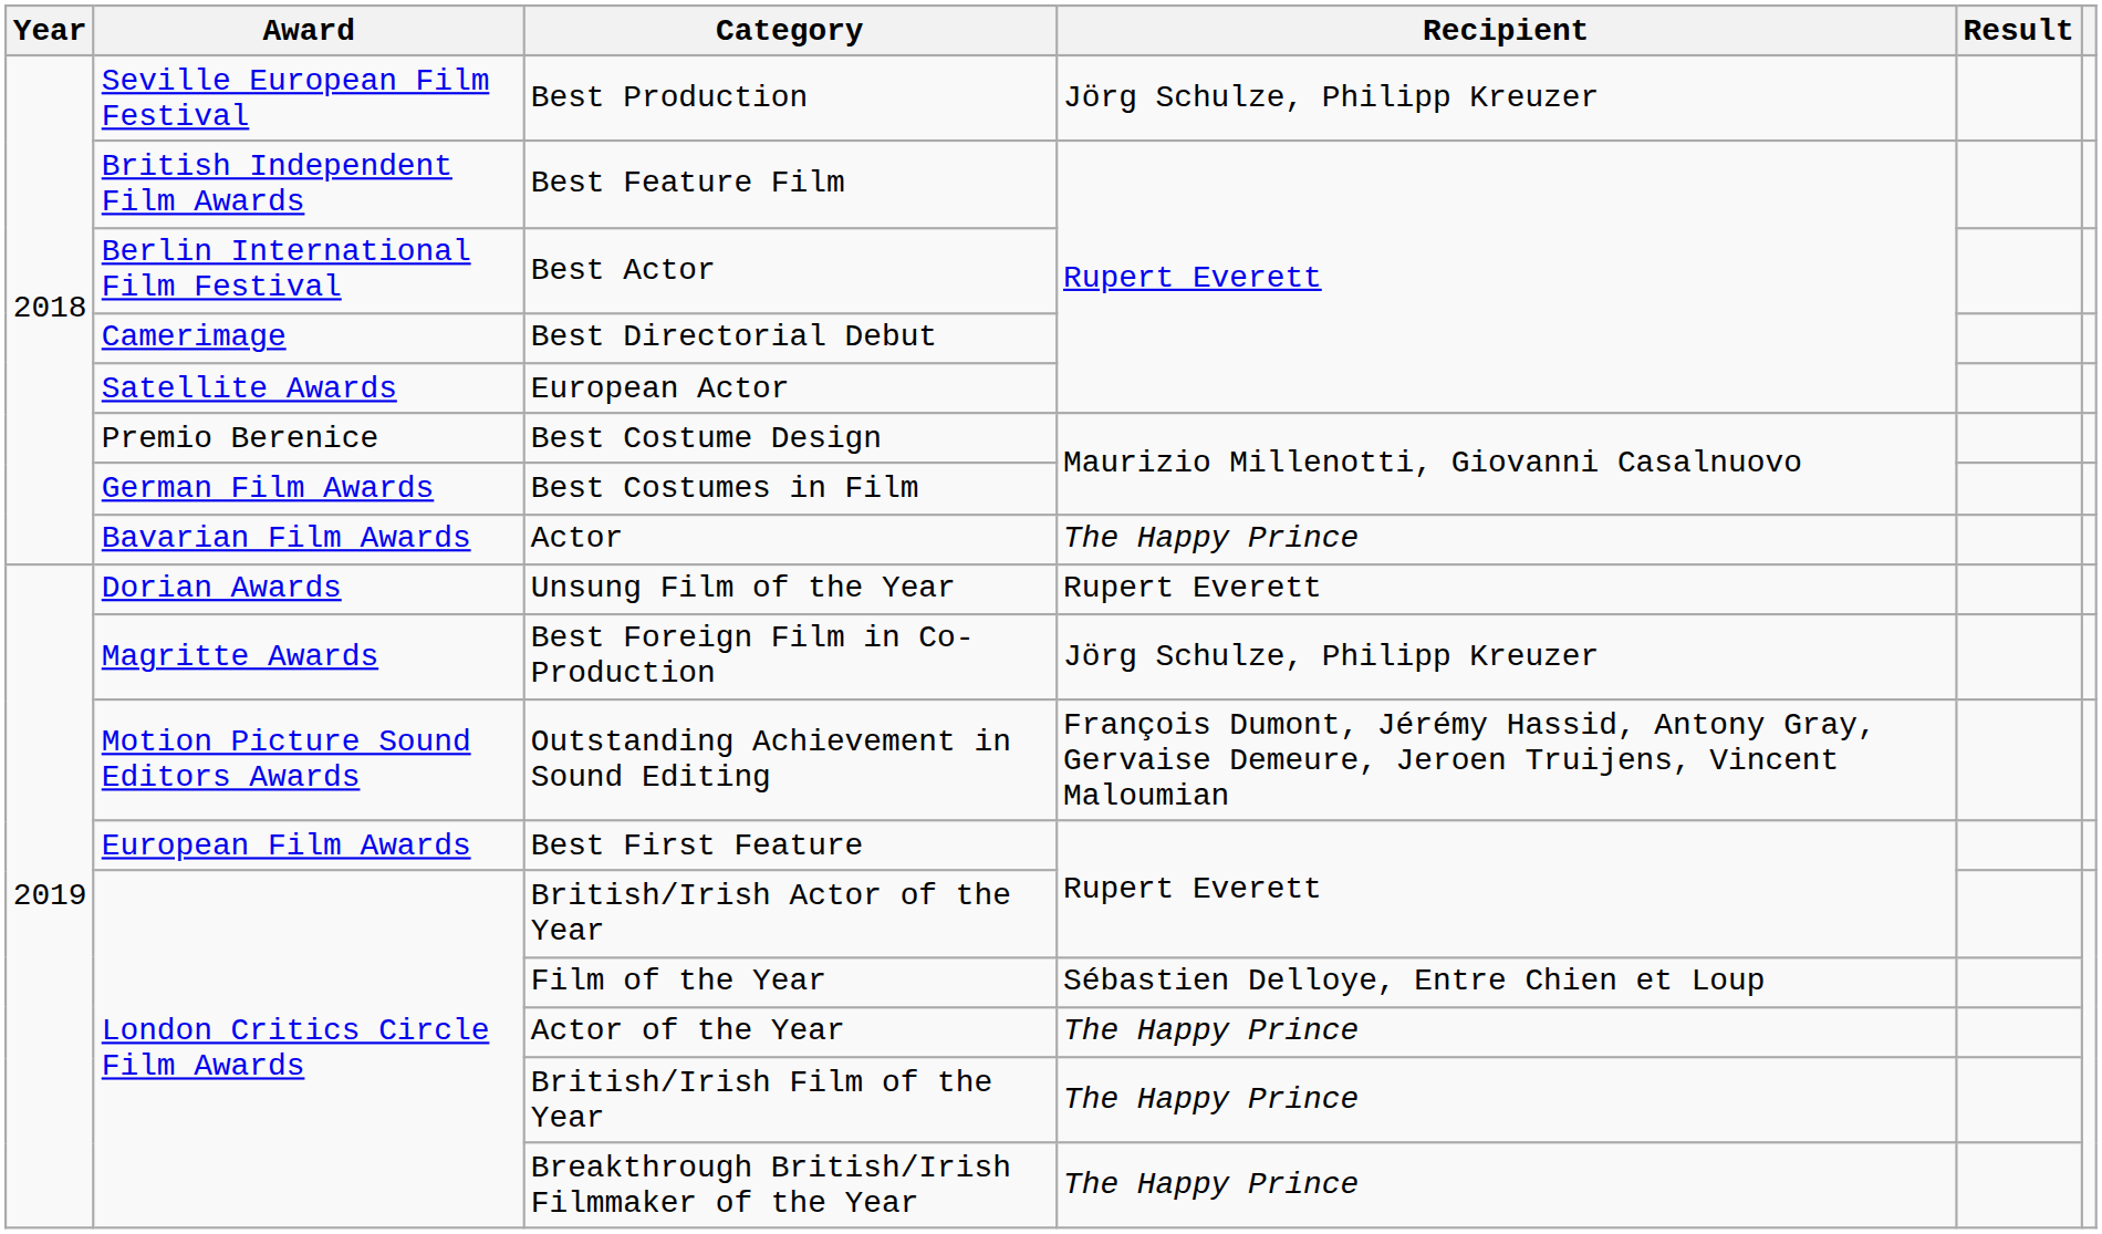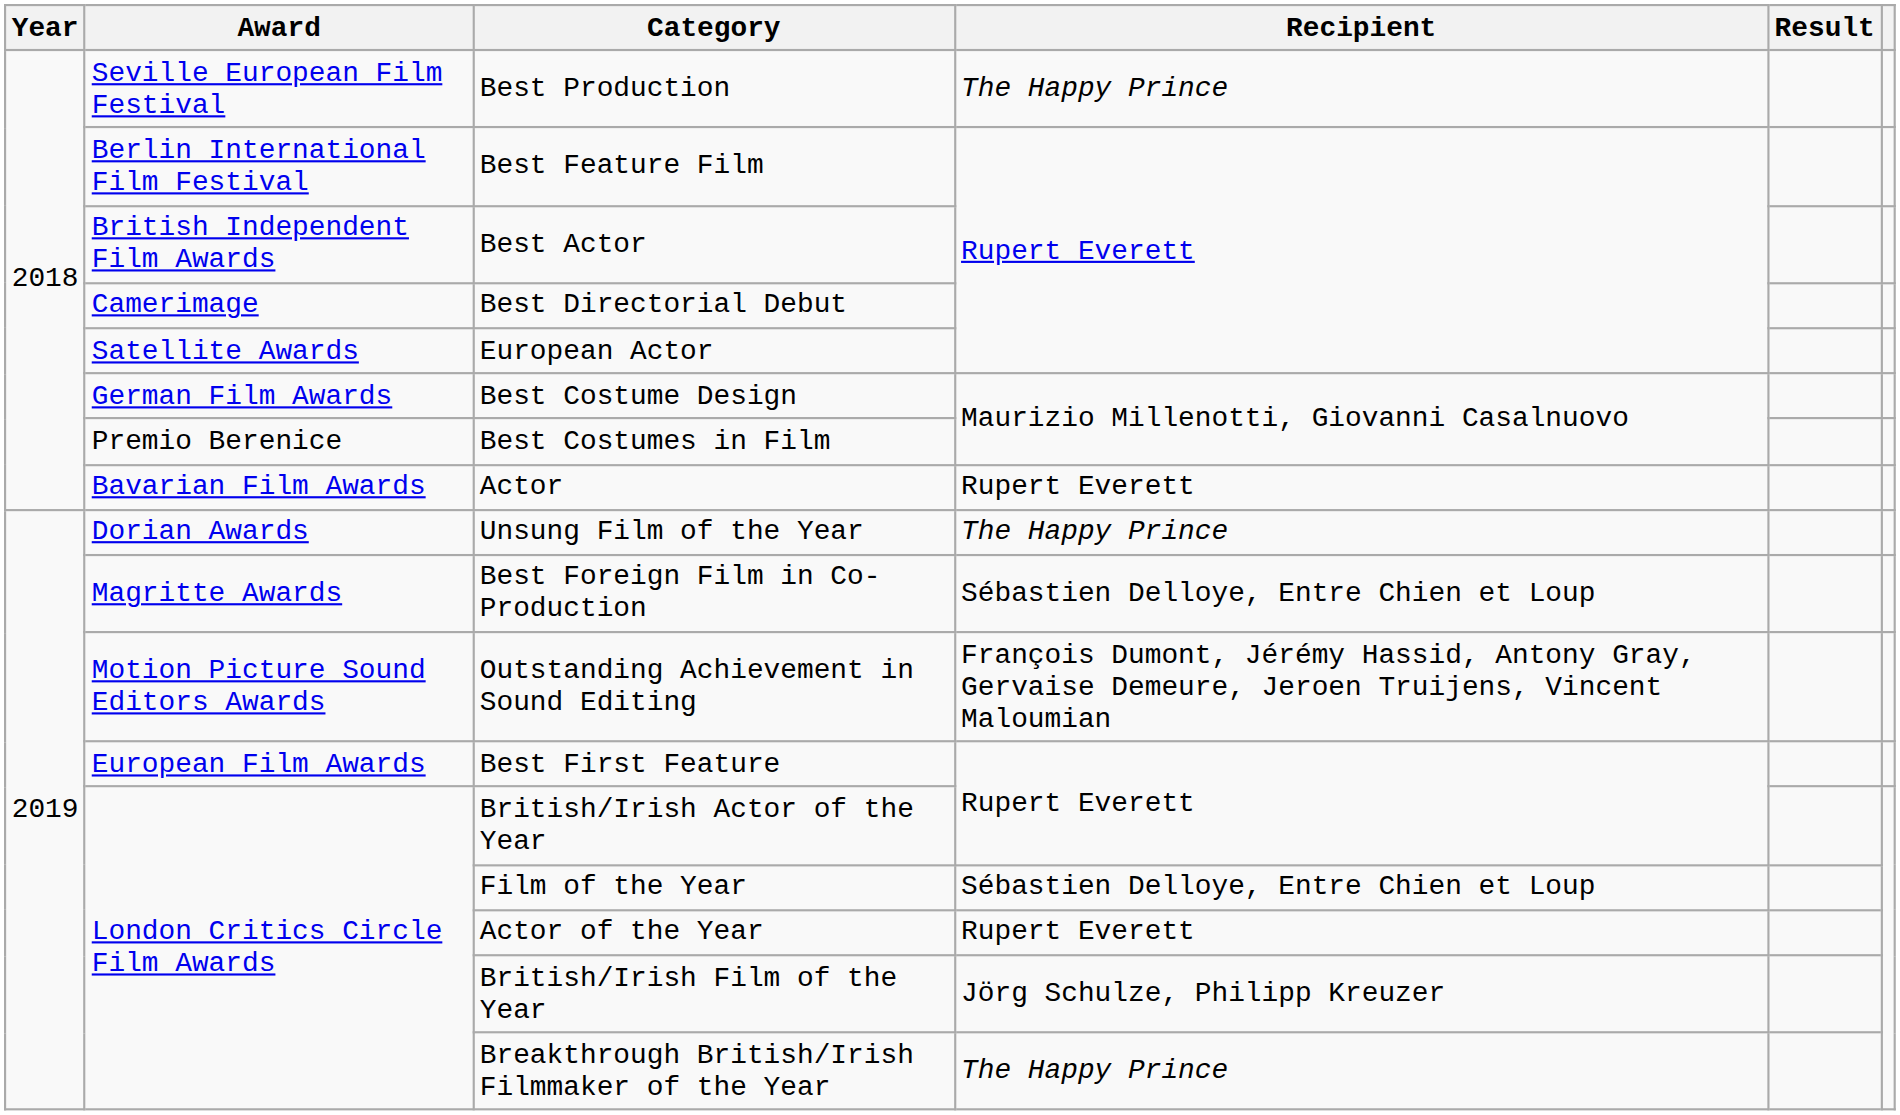Best Production | Recipient: Jörg Schulze, Philipp Kreuzer -> The Happy Prince
Best Feature Film | Award: British Independent Film Awards -> Berlin International Film Festival
Best Actor | Award: Berlin International Film Festival -> British Independent Film Awards
Best Costume Design | Award: Premio Berenice -> German Film Awards
Best Costumes in Film | Award: German Film Awards -> Premio Berenice
Actor | Recipient: The Happy Prince -> Rupert Everett
Unsung Film of the Year | Recipient: Rupert Everett -> The Happy Prince
Best Foreign Film in Co-Production | Recipient: Jörg Schulze, Philipp Kreuzer -> Sébastien Delloye, Entre Chien et Loup
Actor of the Year | Recipient: The Happy Prince -> Rupert Everett
British/Irish Film of the Year | Recipient: The Happy Prince -> Jörg Schulze, Philipp Kreuzer
